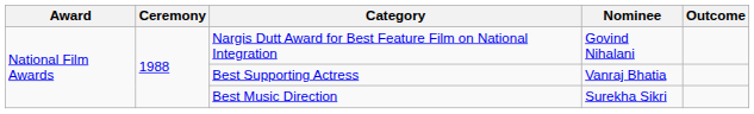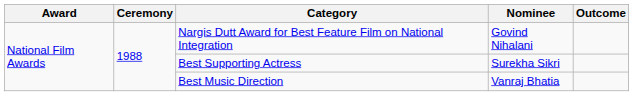Best Supporting Actress | Nominee: Vanraj Bhatia -> Surekha Sikri
Best Music Direction | Nominee: Surekha Sikri -> Vanraj Bhatia
